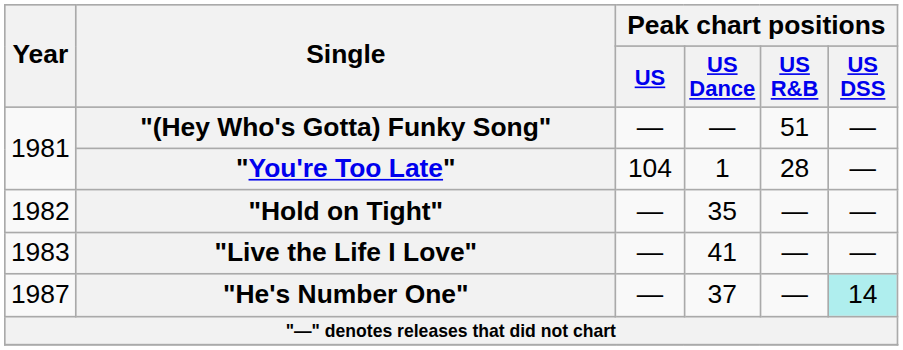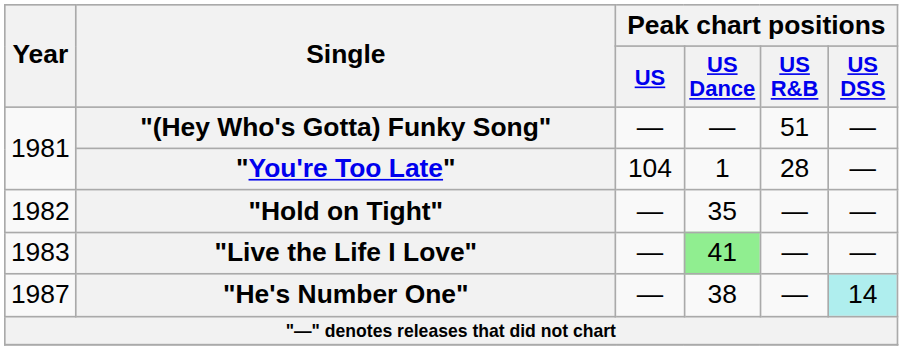"Live the Life I Love" | Peak chart positions / US Dance: no background -> lightgreen background
"He's Number One" | Peak chart positions / US Dance: 37 -> 38
